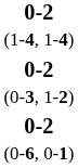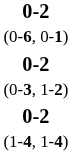rows swapped: 0-2 (0-6, 0-1) <-> 0-2 (1-4, 1-4)
